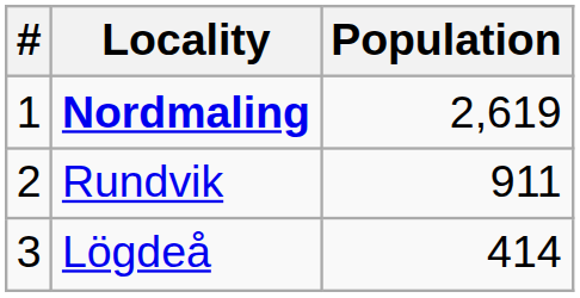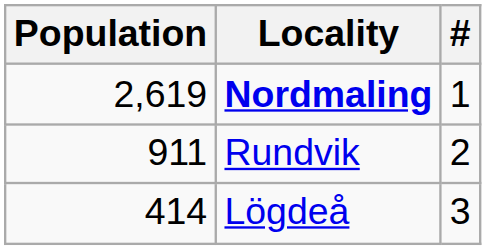columns swapped: # <-> Population
